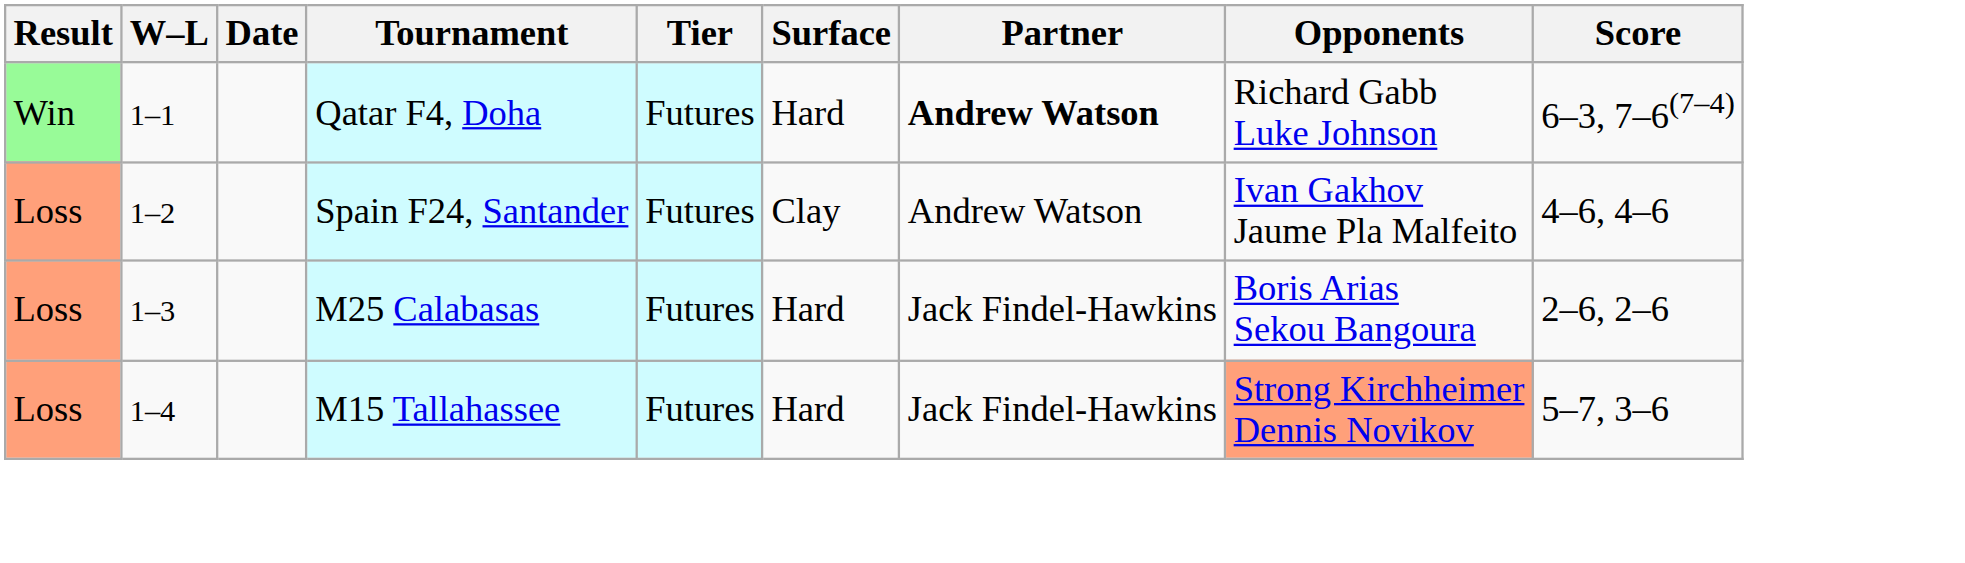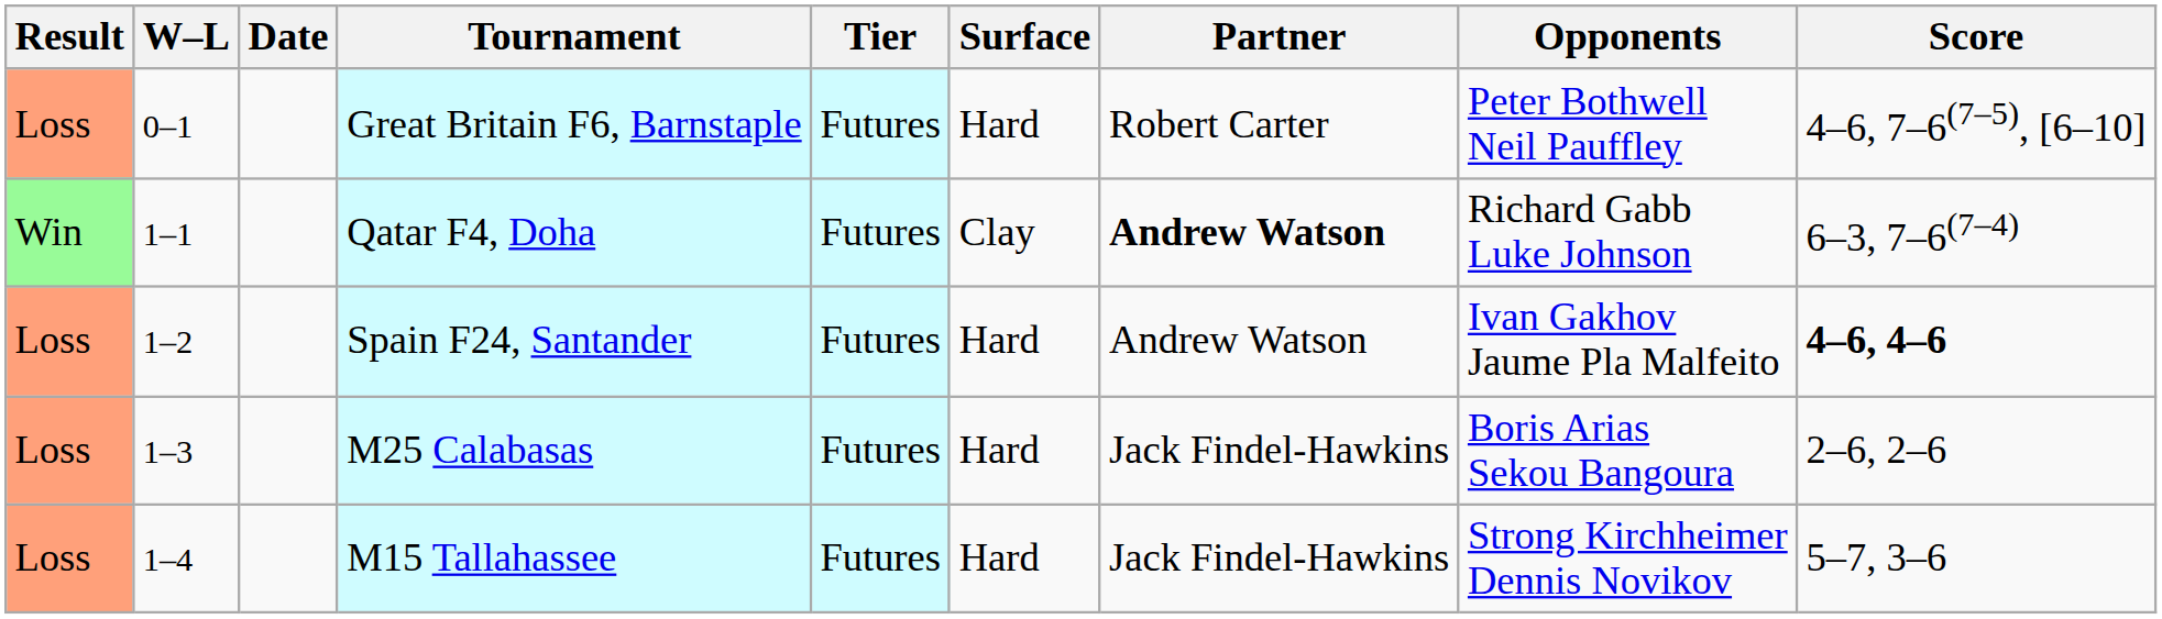+ row: Loss | 0–1 | Great Britain F6, Barnstaple | Futures | Hard | Robert Carter | Peter Bothwell Neil Pauffley | 4–6, 7–6(7–5), [6–10]
Qatar F4, Doha | Surface: Hard -> Clay
Spain F24, Santander | Surface: Clay -> Hard
Spain F24, Santander | Score: normal -> bold
M15 Tallahassee | Opponents: lightsalmon background -> no background
